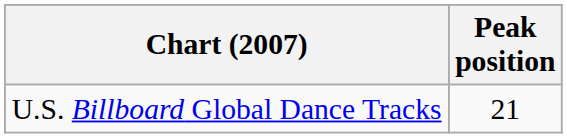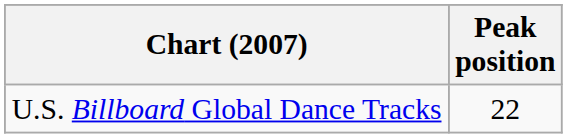U.S. Billboard Global Dance Tracks | Peak position: 21 -> 22
